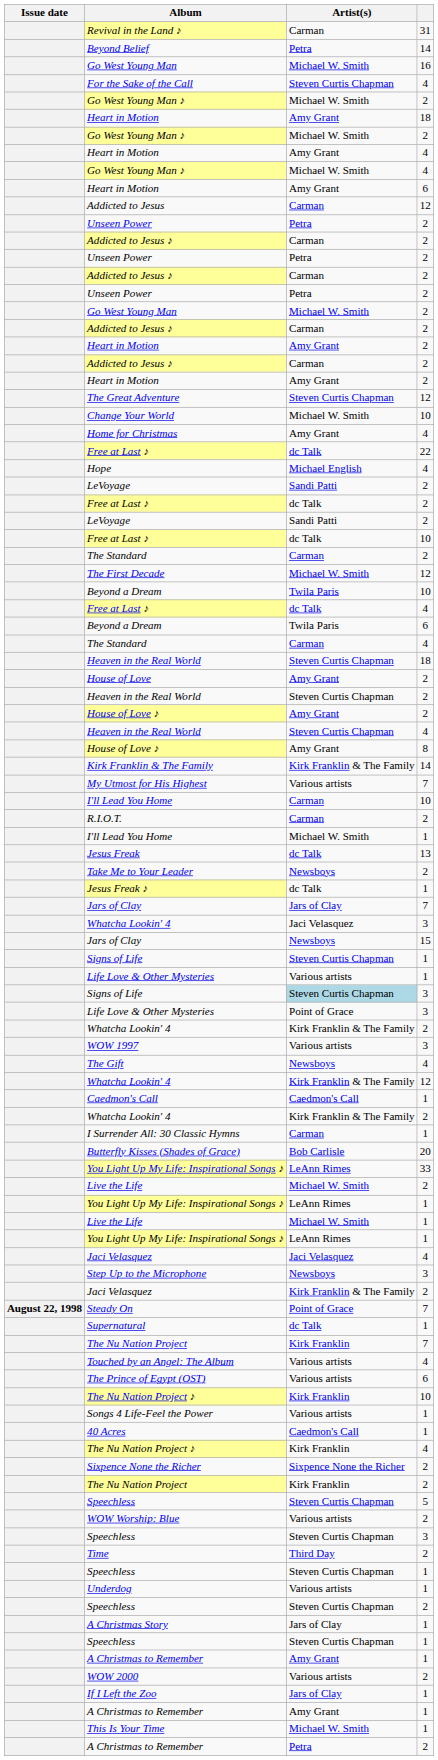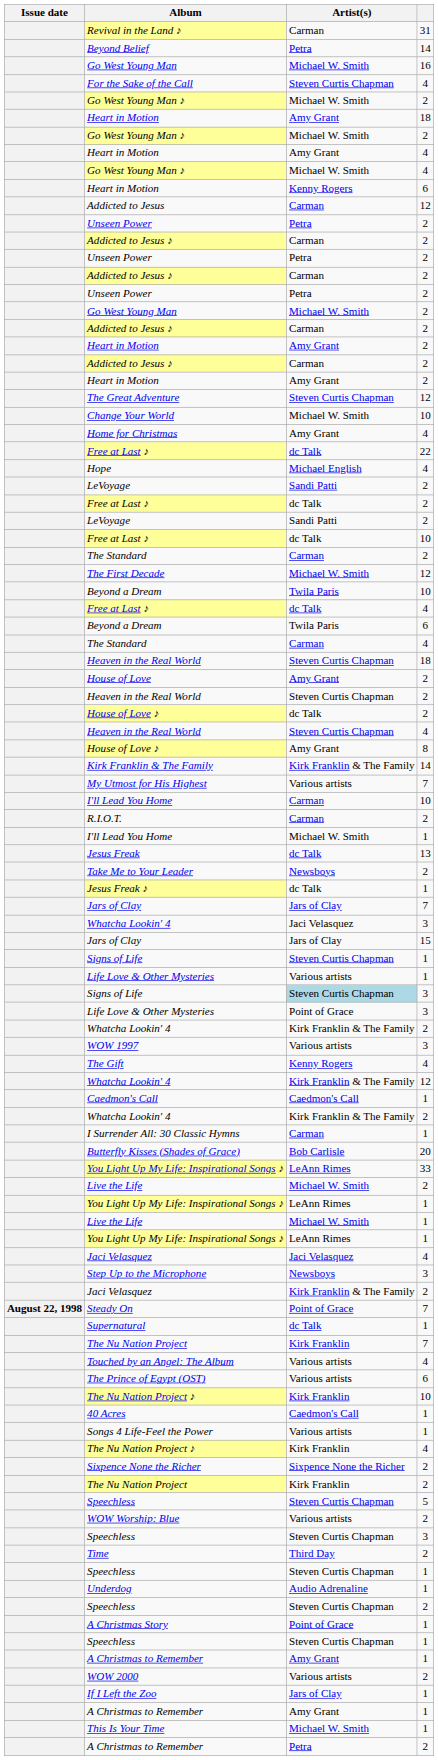Heart in Motion / 6 | Artist(s): Amy Grant -> Kenny Rogers
House of Love ♪ / 2 | Artist(s): Amy Grant -> dc Talk
Jars of Clay / 15 | Artist(s): Newsboys -> Jars of Clay
The Gift | Artist(s): Newsboys -> Kenny Rogers
rows swapped: Songs 4 Life-Feel the Power <-> 40 Acres
Underdog | Artist(s): Various artists -> Audio Adrenaline
A Christmas Story | Artist(s): Jars of Clay -> Point of Grace
